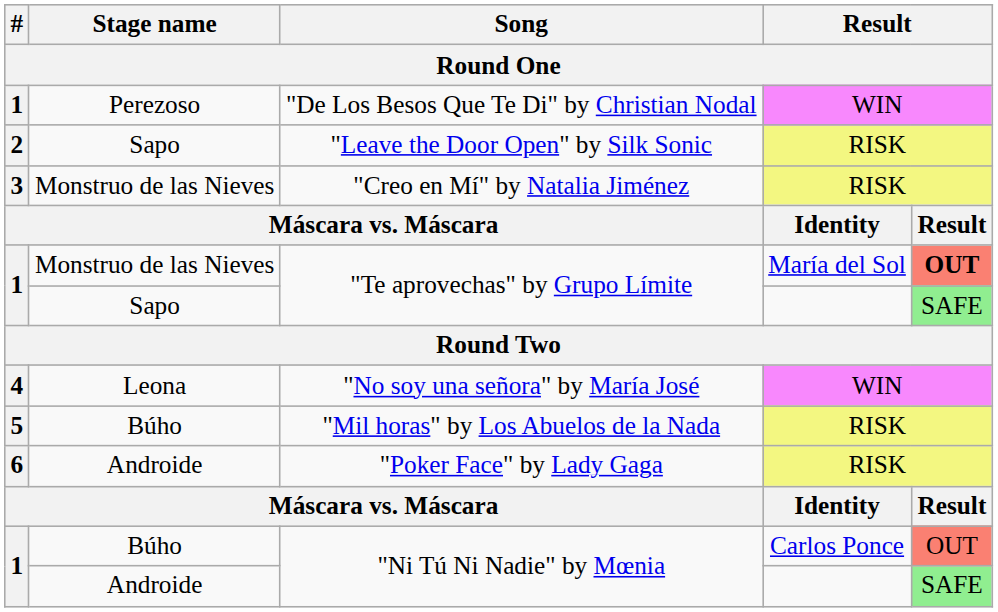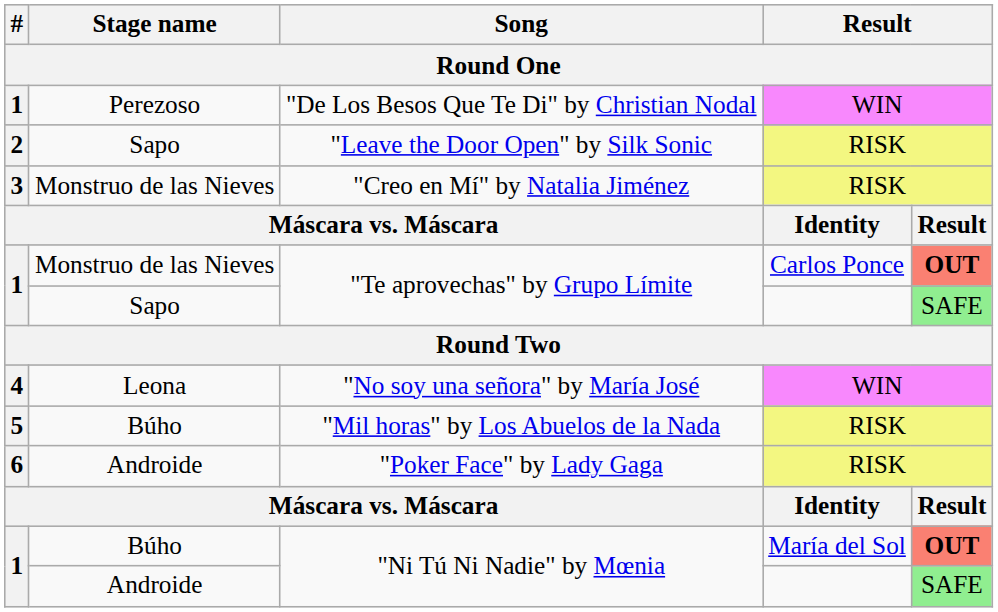Monstruo de las Nieves / "Te aprovechas" by Grupo Límite | column 4: María del Sol -> Carlos Ponce
Búho / "Ni Tú Ni Nadie" by Mœnia | column 4: Carlos Ponce -> María del Sol
Búho / "Ni Tú Ni Nadie" by Mœnia | column 5: normal -> bold
